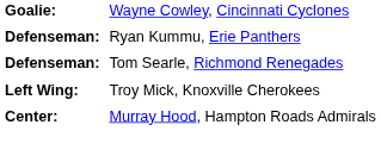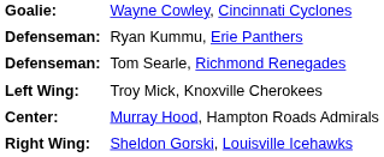+ row: Right Wing: | Sheldon Gorski, Louisville Icehawks
